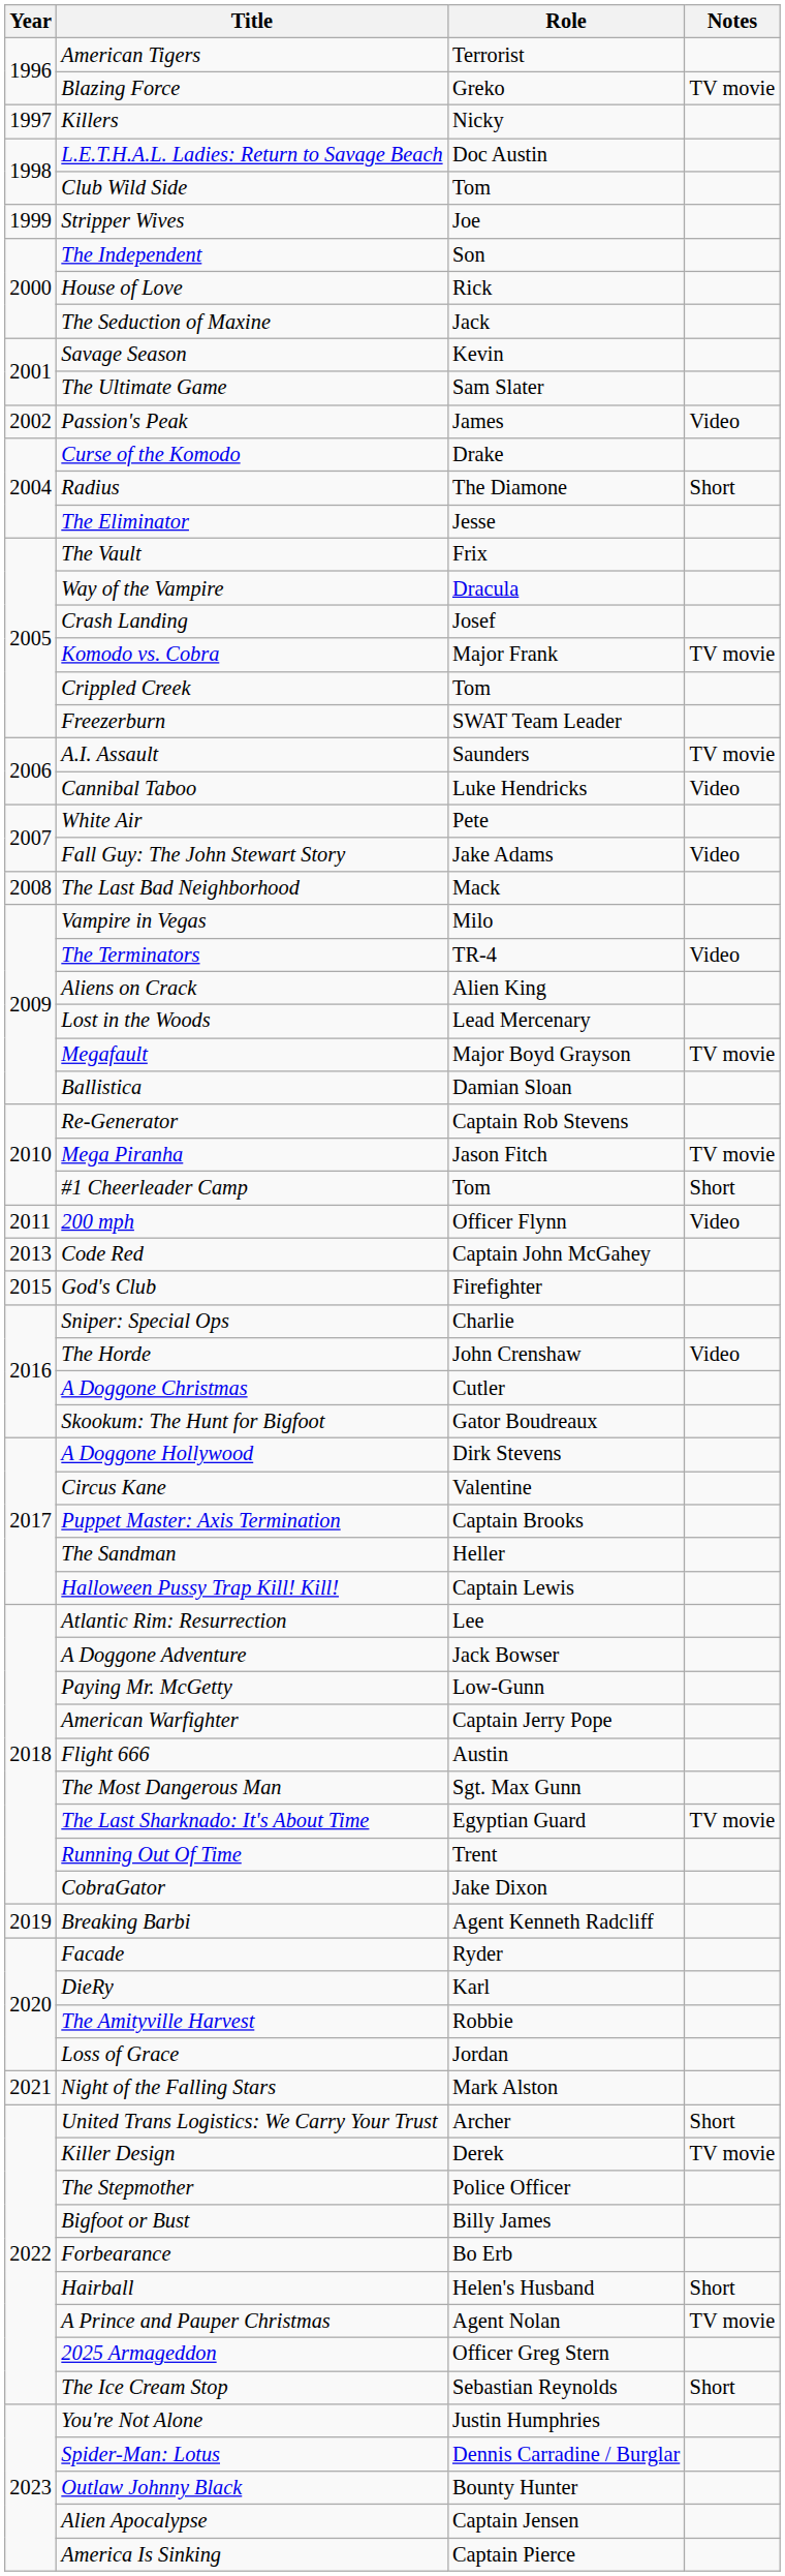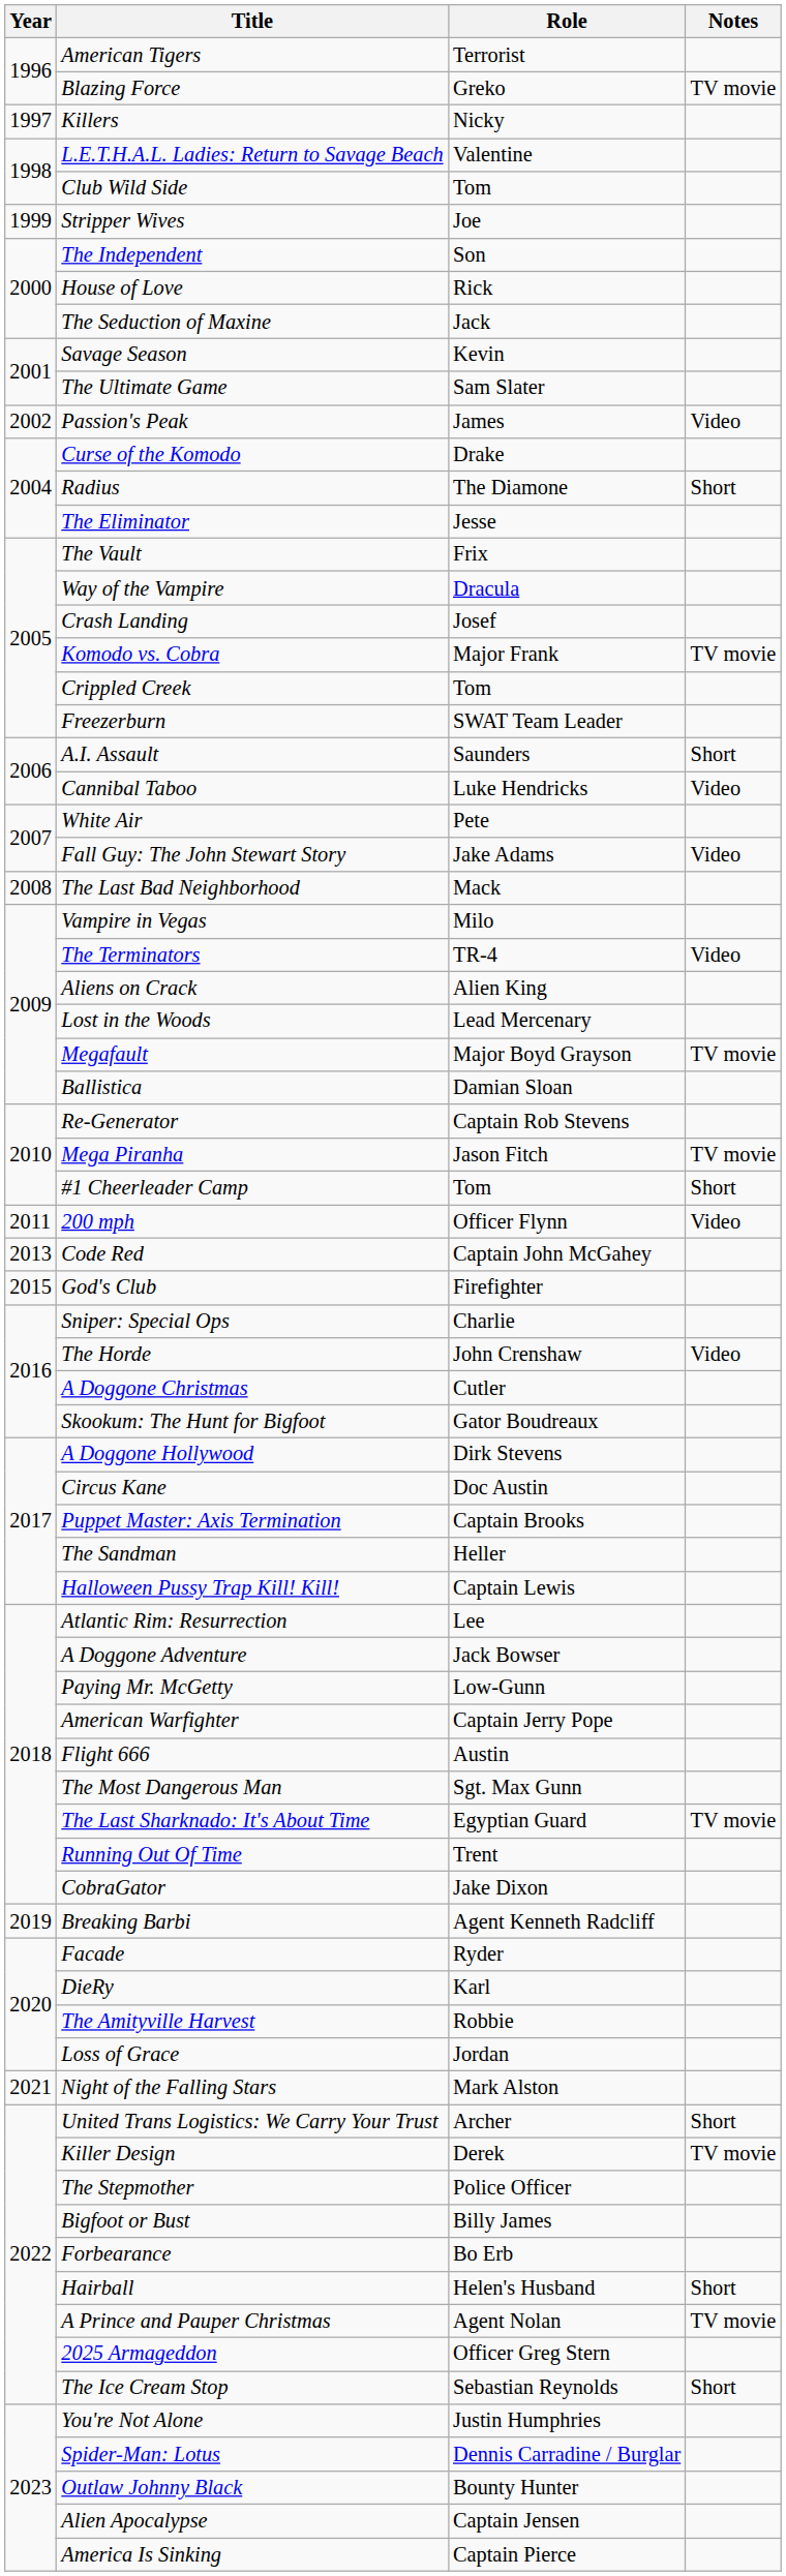L.E.T.H.A.L. Ladies: Return to Savage Beach | Role: Doc Austin -> Valentine
A.I. Assault | Notes: TV movie -> Short
Circus Kane | Role: Valentine -> Doc Austin
